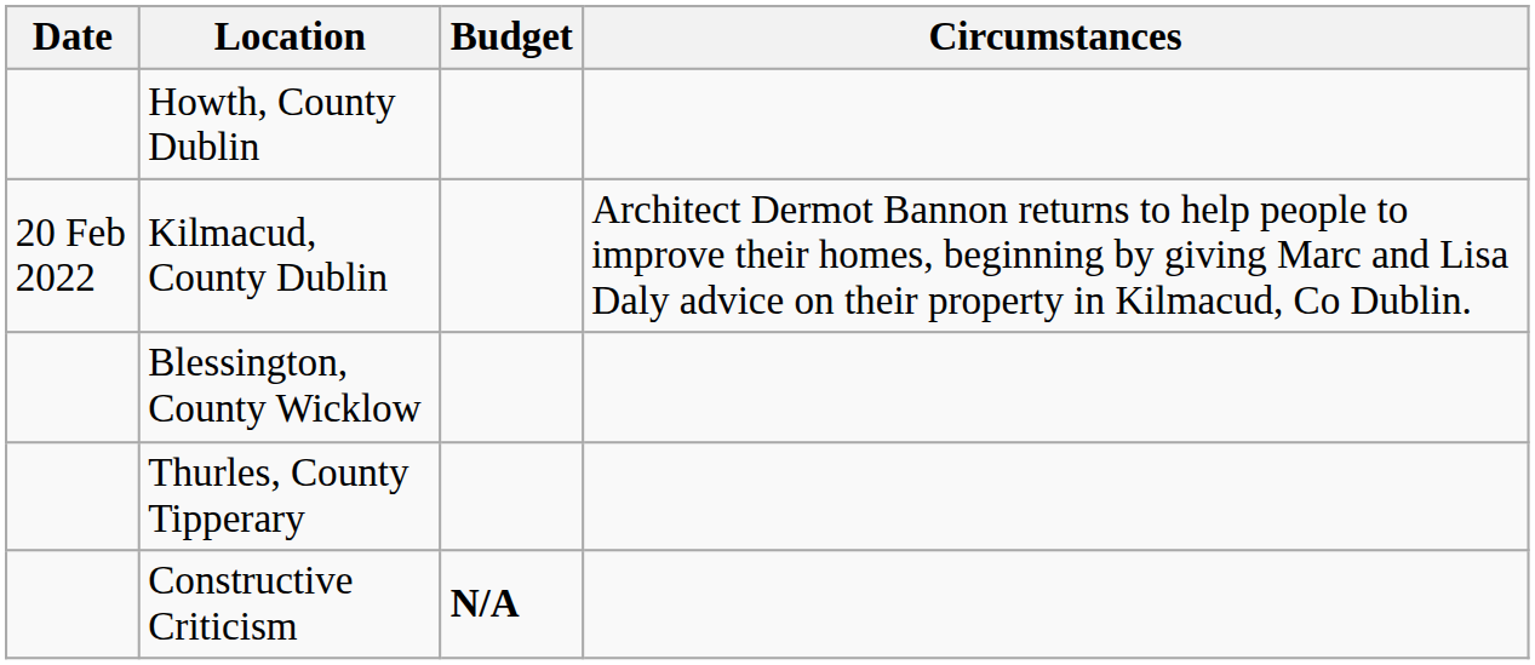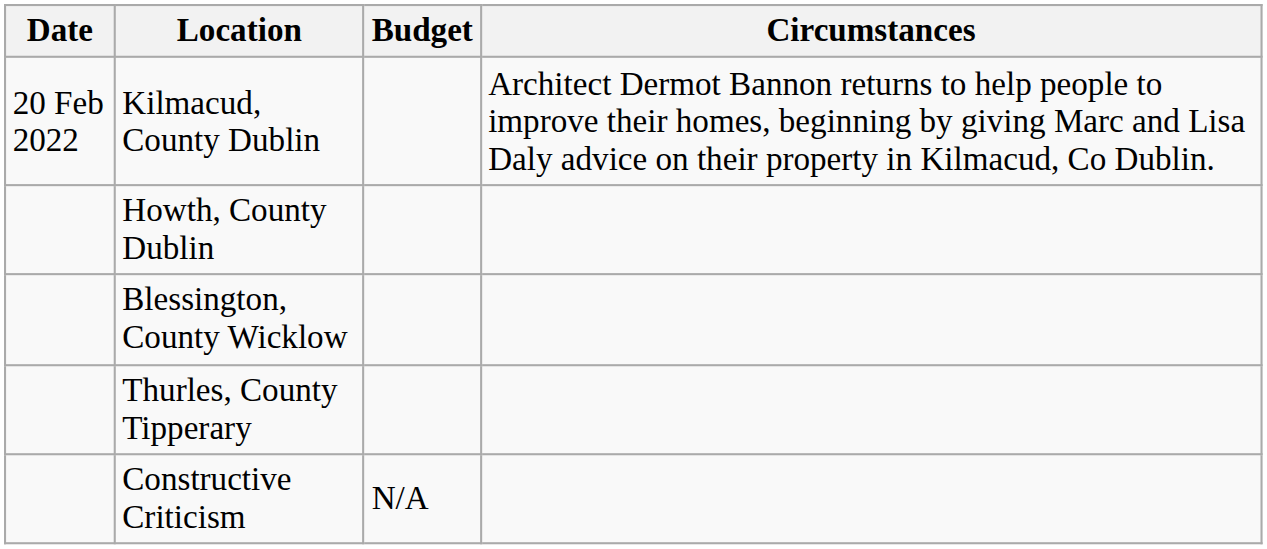rows swapped: Kilmacud, County Dublin <-> Howth, County Dublin
Constructive Criticism | Budget: bold -> normal
